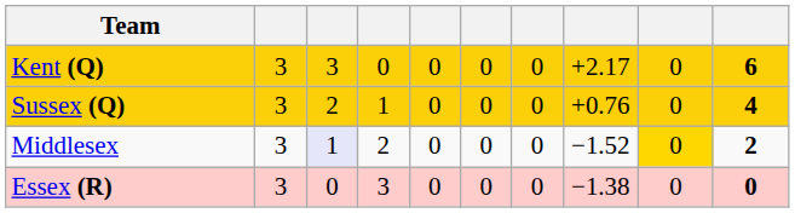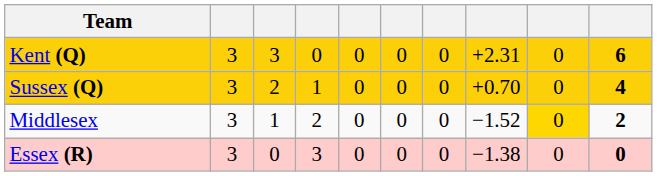Kent (Q) | column 8: +2.17 -> +2.31
Sussex (Q) | column 8: +0.76 -> +0.70
Middlesex | column 3: lavender background -> no background
